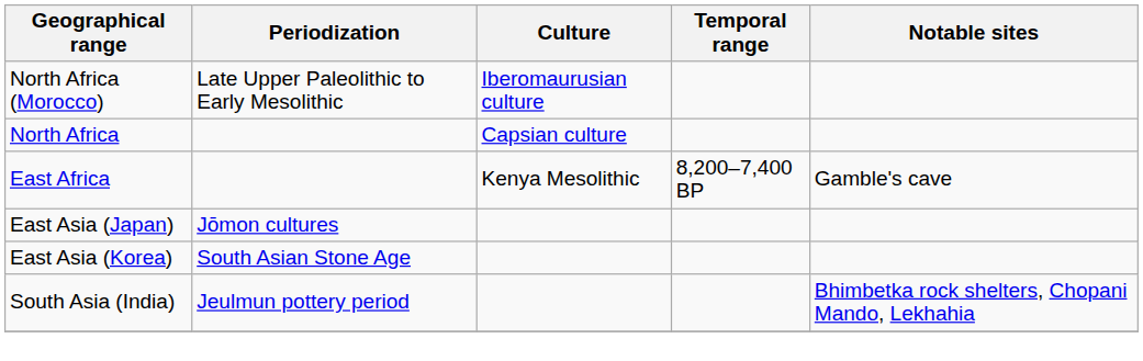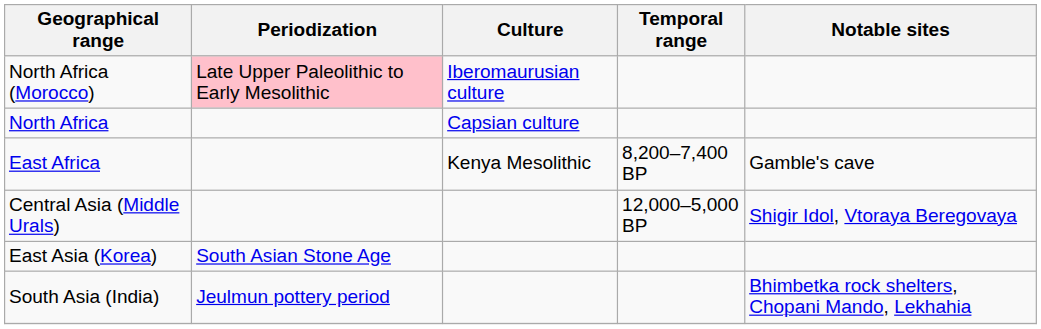North Africa (Morocco) | Periodization: no background -> pink background
+ row: Central Asia (Middle Urals) | 12,000–5,000 BP | Shigir Idol, Vtoraya Beregovaya
- row: East Asia (Japan) | Jōmon cultures
